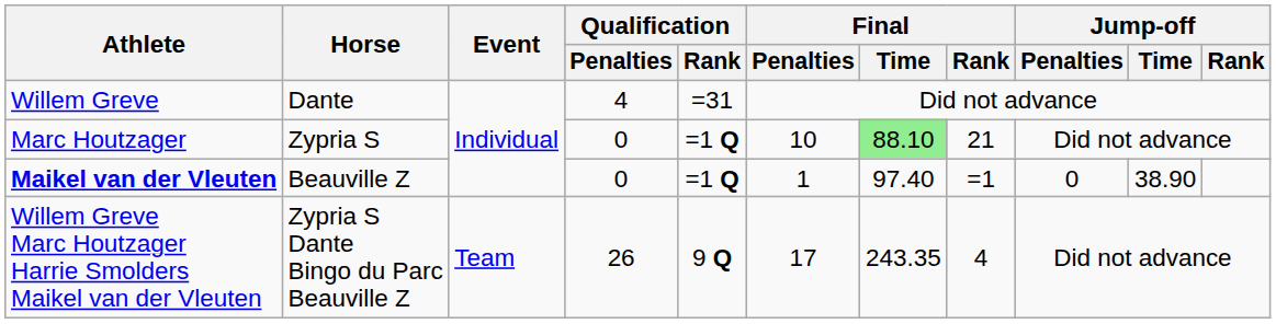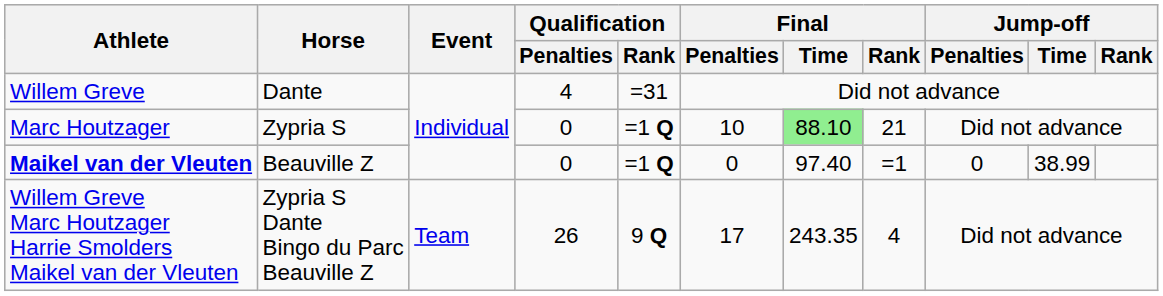Maikel van der Vleuten | Final / Penalties: 1 -> 0
Maikel van der Vleuten | Jump-off / Time: 38.90 -> 38.99
